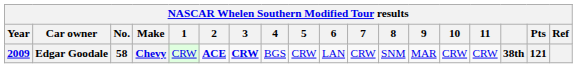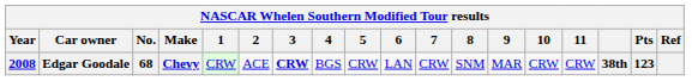Edgar Goodale | Year: 2009 -> 2008
Edgar Goodale | No.: 58 -> 68
Edgar Goodale | 2: bold -> normal
Edgar Goodale | Pts: 121 -> 123
